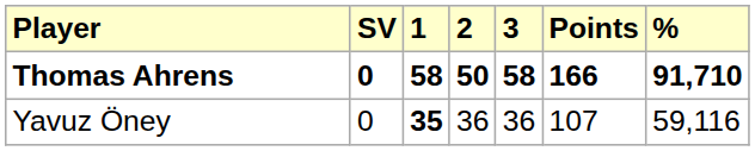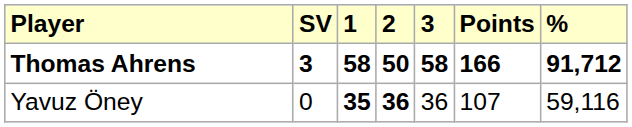Thomas Ahrens | SV: 0 -> 3
Thomas Ahrens | %: 91,710 -> 91,712
Yavuz Öney | 2: normal -> bold
